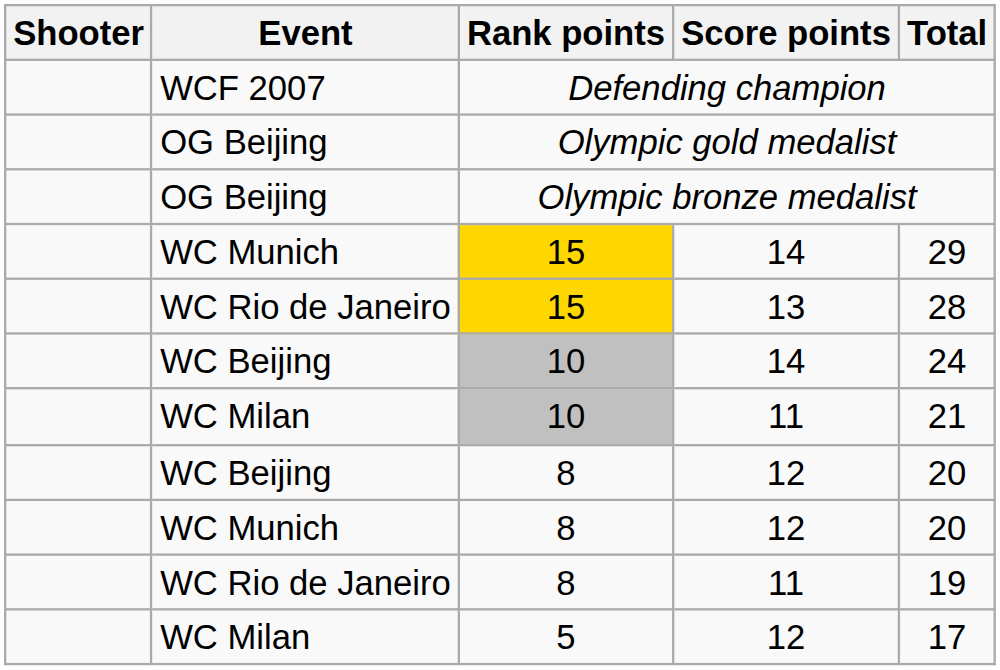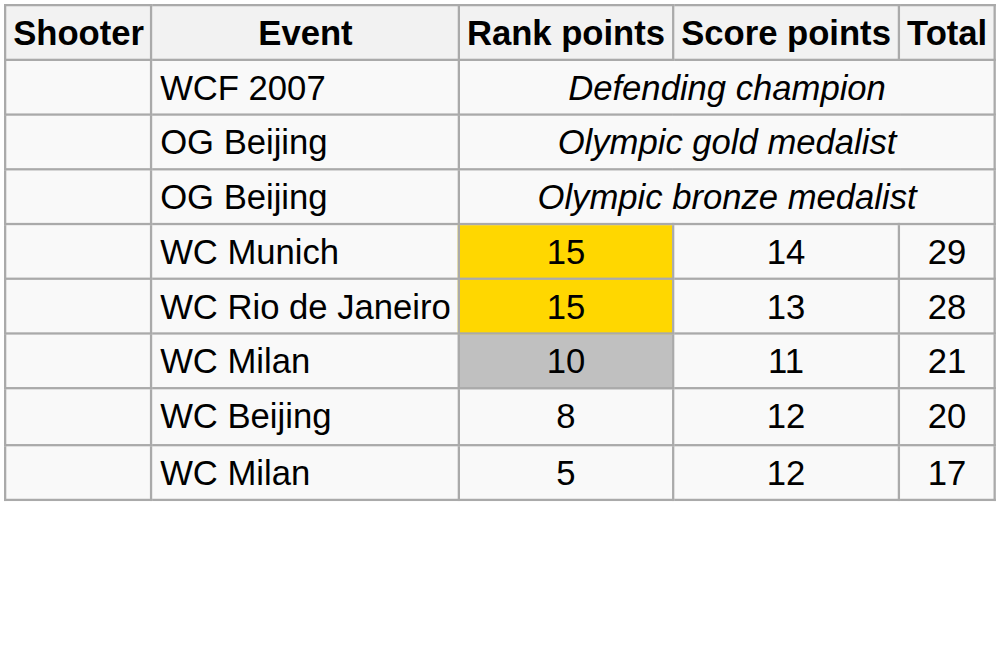- row: WC Beijing | 10 | 14 | 24
- row: WC Munich | 8 | 12 | 20
- row: WC Rio de Janeiro | 8 | 11 | 19
